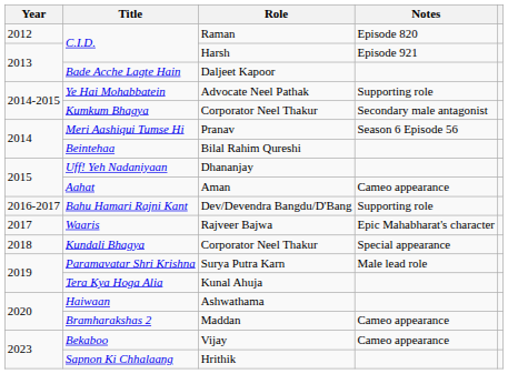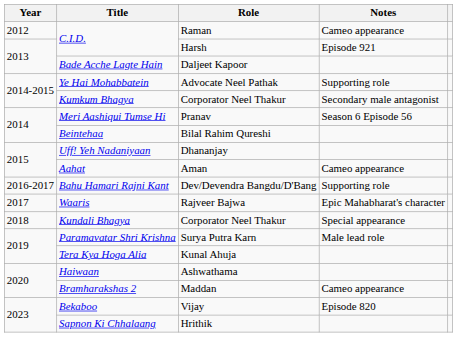C.I.D. / Raman | Notes: Episode 820 -> Cameo appearance
Bekaboo | Notes: Cameo appearance -> Episode 820
